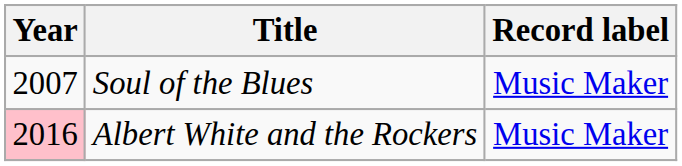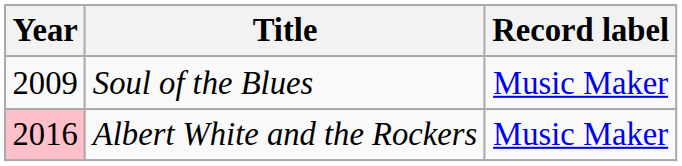Soul of the Blues | Year: 2007 -> 2009
